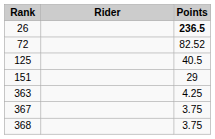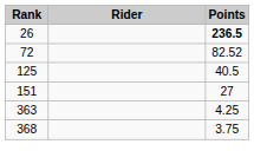151 | Points: 29 -> 27
- row: 367 | 3.75
